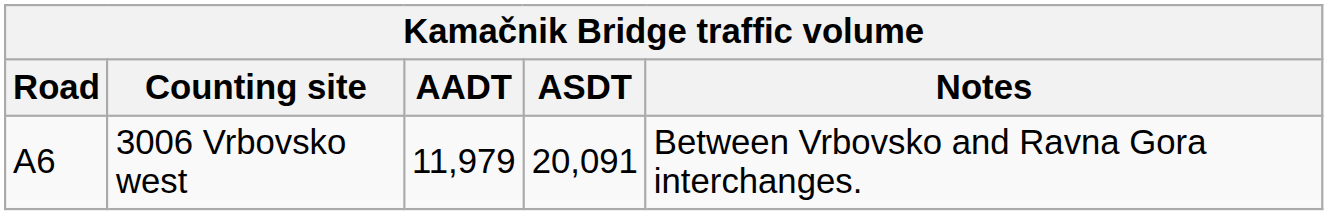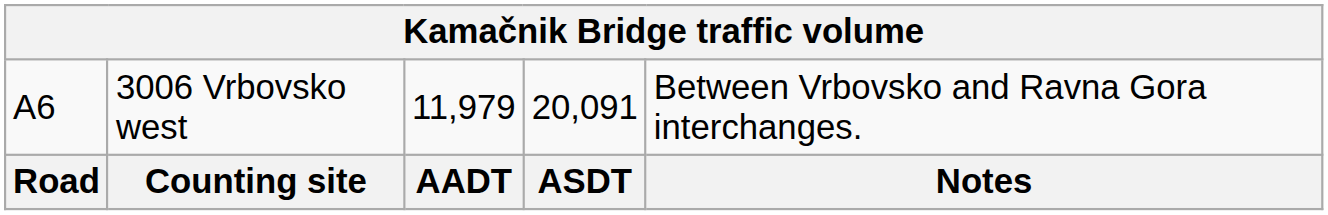rows swapped: Road <-> A6
